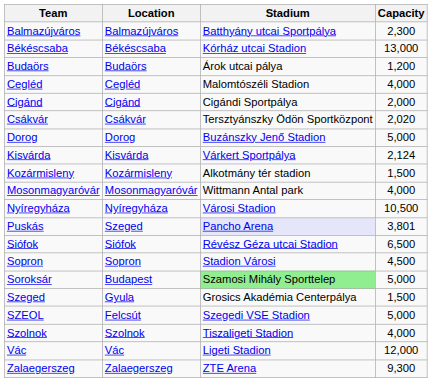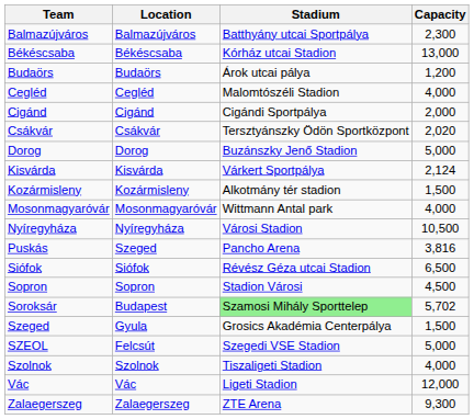Puskás | Stadium: lavender background -> no background
Puskás | Capacity: 3,801 -> 3,816
Soroksár | Capacity: 5,000 -> 5,702
